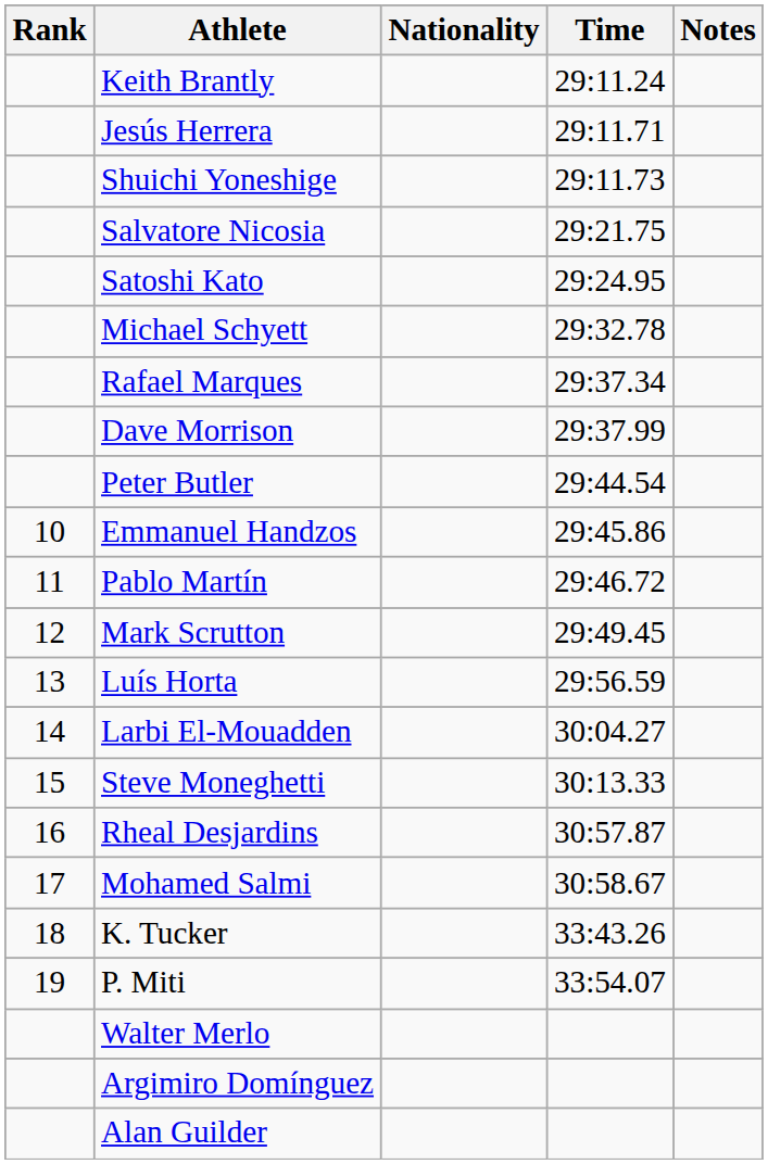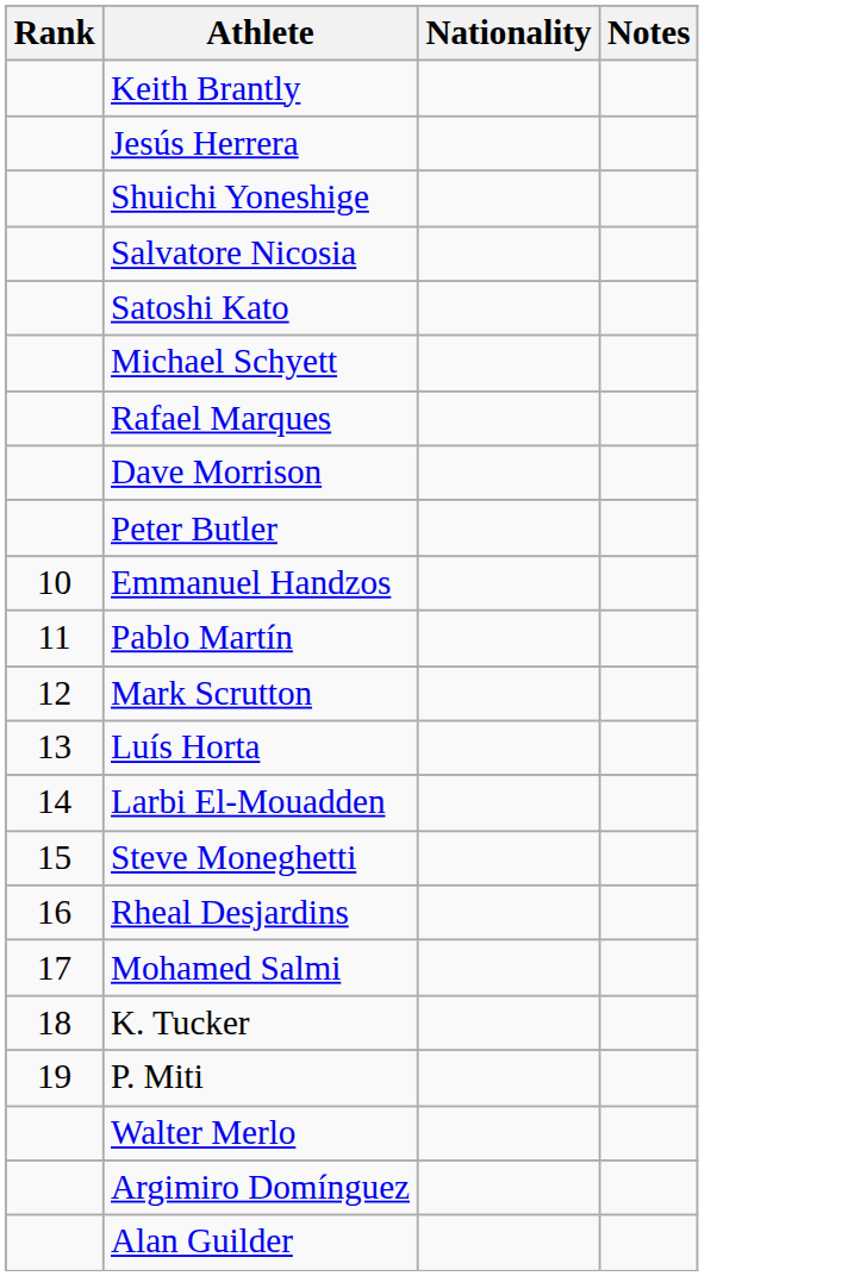- column: Time | 29:11.24 | 29:11.71 | 29:11.73 | 29:21.75 | 29:24.95 | 29:32.78 | 29:37.34 | 29:37.99 | 29:44.54 | 29:45.86 | 29:46.72 | 29:49.45 | 29:56.59 | 30:04.27 | 30:13.33 | 30:57.87 | 30:58.67 | 33:43.26 | 33:54.07
